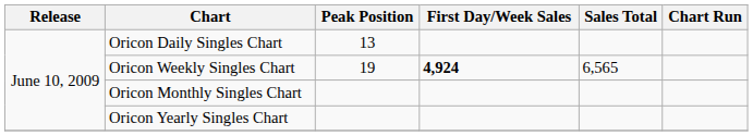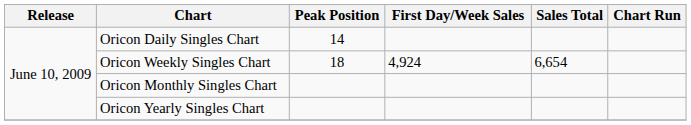Oricon Daily Singles Chart | Peak Position: 13 -> 14
Oricon Weekly Singles Chart | Peak Position: 19 -> 18
Oricon Weekly Singles Chart | First Day/Week Sales: bold -> normal
Oricon Weekly Singles Chart | Sales Total: 6,565 -> 6,654
